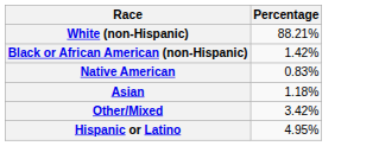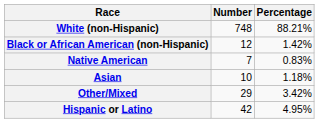+ column: Number | 748 | 12 | 7 | 10 | 29 | 42
